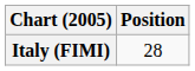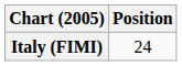Italy (FIMI) | Position: 28 -> 24
